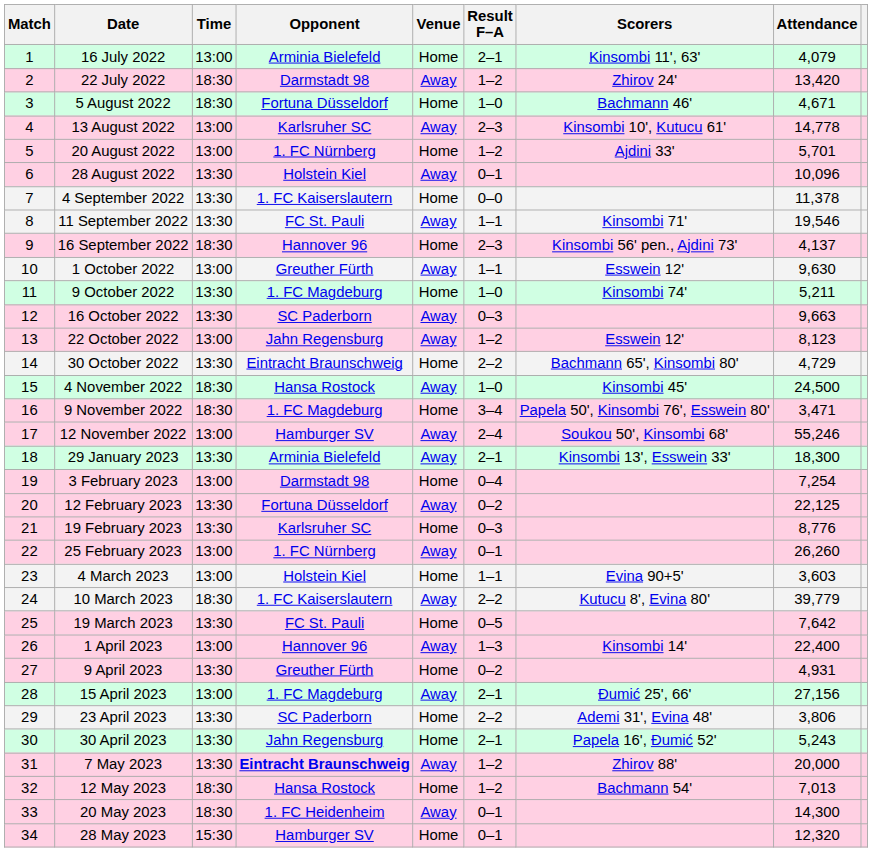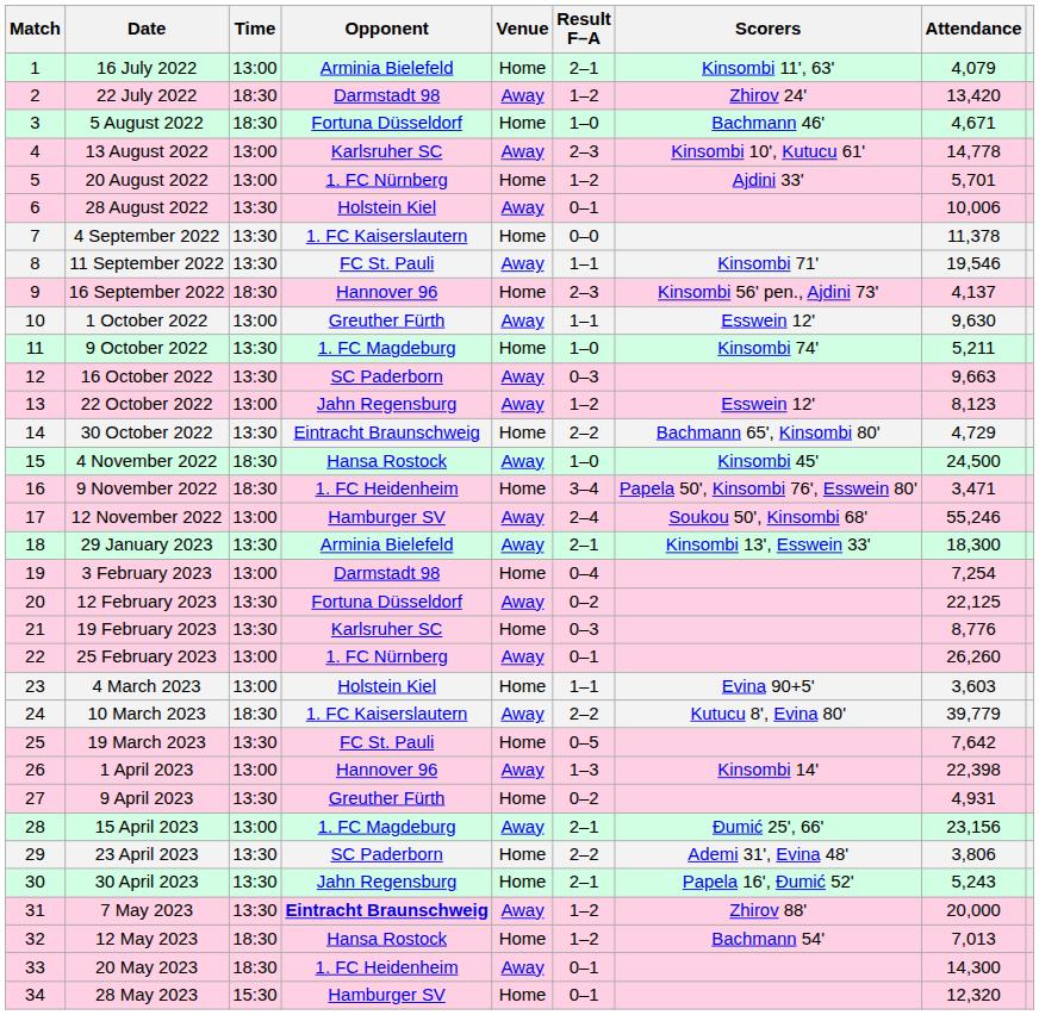28 August 2022 | Attendance: 10,096 -> 10,006
9 November 2022 | Opponent: 1. FC Magdeburg -> 1. FC Heidenheim
1 April 2023 | Attendance: 22,400 -> 22,398
15 April 2023 | Attendance: 27,156 -> 23,156
